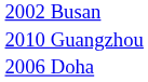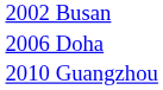rows swapped: 2006 Doha <-> 2010 Guangzhou
